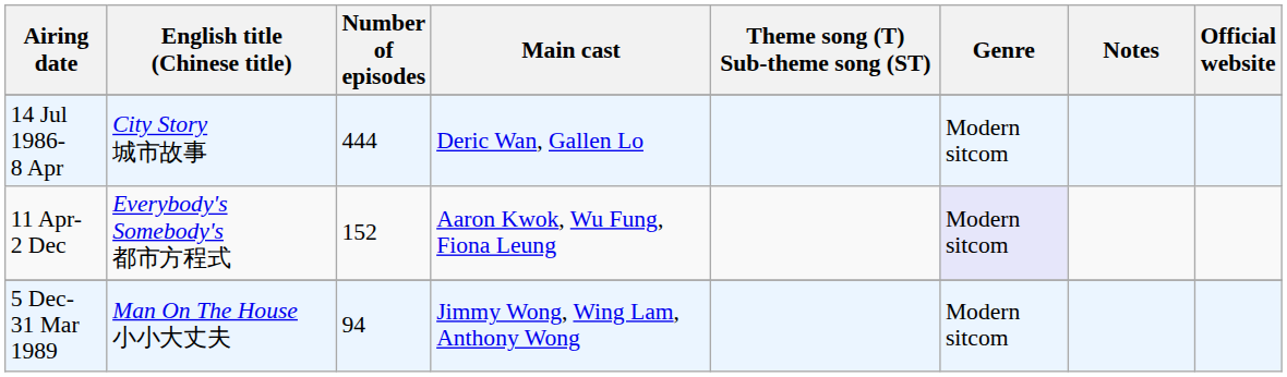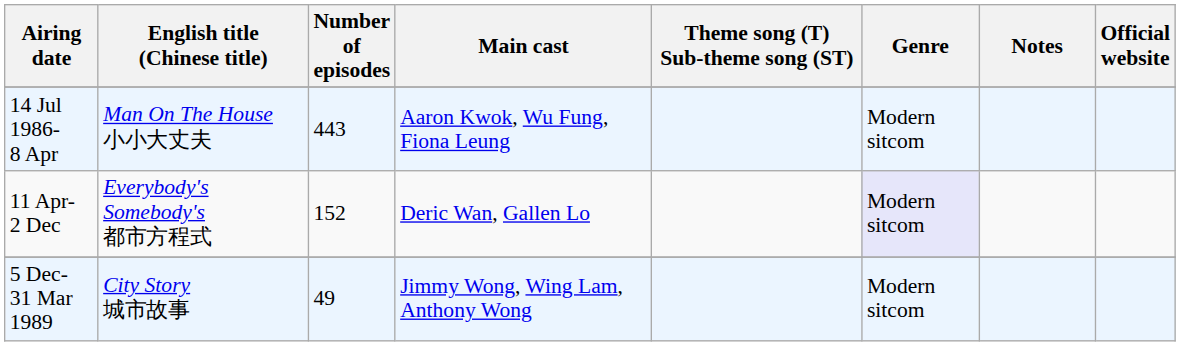14 Jul 1986- 8 Apr | English title (Chinese title): City Story 城市故事 -> Man On The House 小小大丈夫
14 Jul 1986- 8 Apr | Number of episodes: 444 -> 443
14 Jul 1986- 8 Apr | Main cast: Deric Wan, Gallen Lo -> Aaron Kwok, Wu Fung, Fiona Leung
11 Apr- 2 Dec | Main cast: Aaron Kwok, Wu Fung, Fiona Leung -> Deric Wan, Gallen Lo
5 Dec- 31 Mar 1989 | English title (Chinese title): Man On The House 小小大丈夫 -> City Story 城市故事
5 Dec- 31 Mar 1989 | Number of episodes: 94 -> 49
